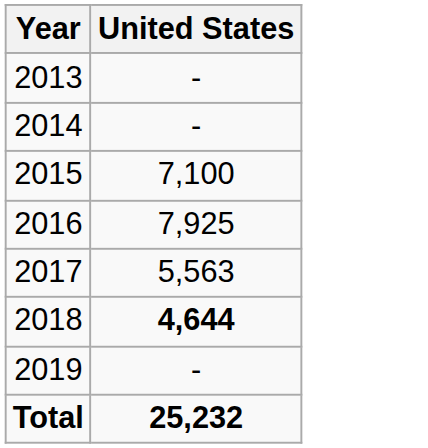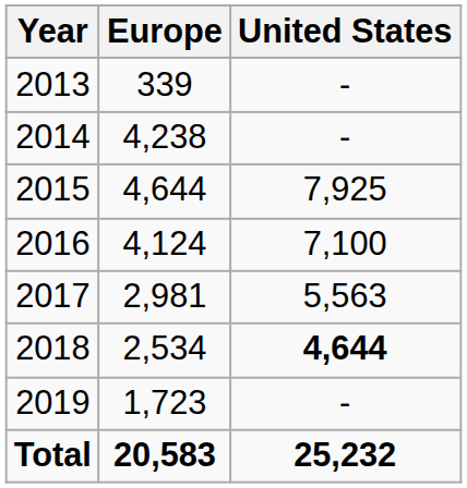+ column: Europe | 339 | 4,238 | 4,644 | 4,124 | 2,981 | 2,534 | 1,723 | 20,583
2015 | United States: 7,100 -> 7,925
2016 | United States: 7,925 -> 7,100
